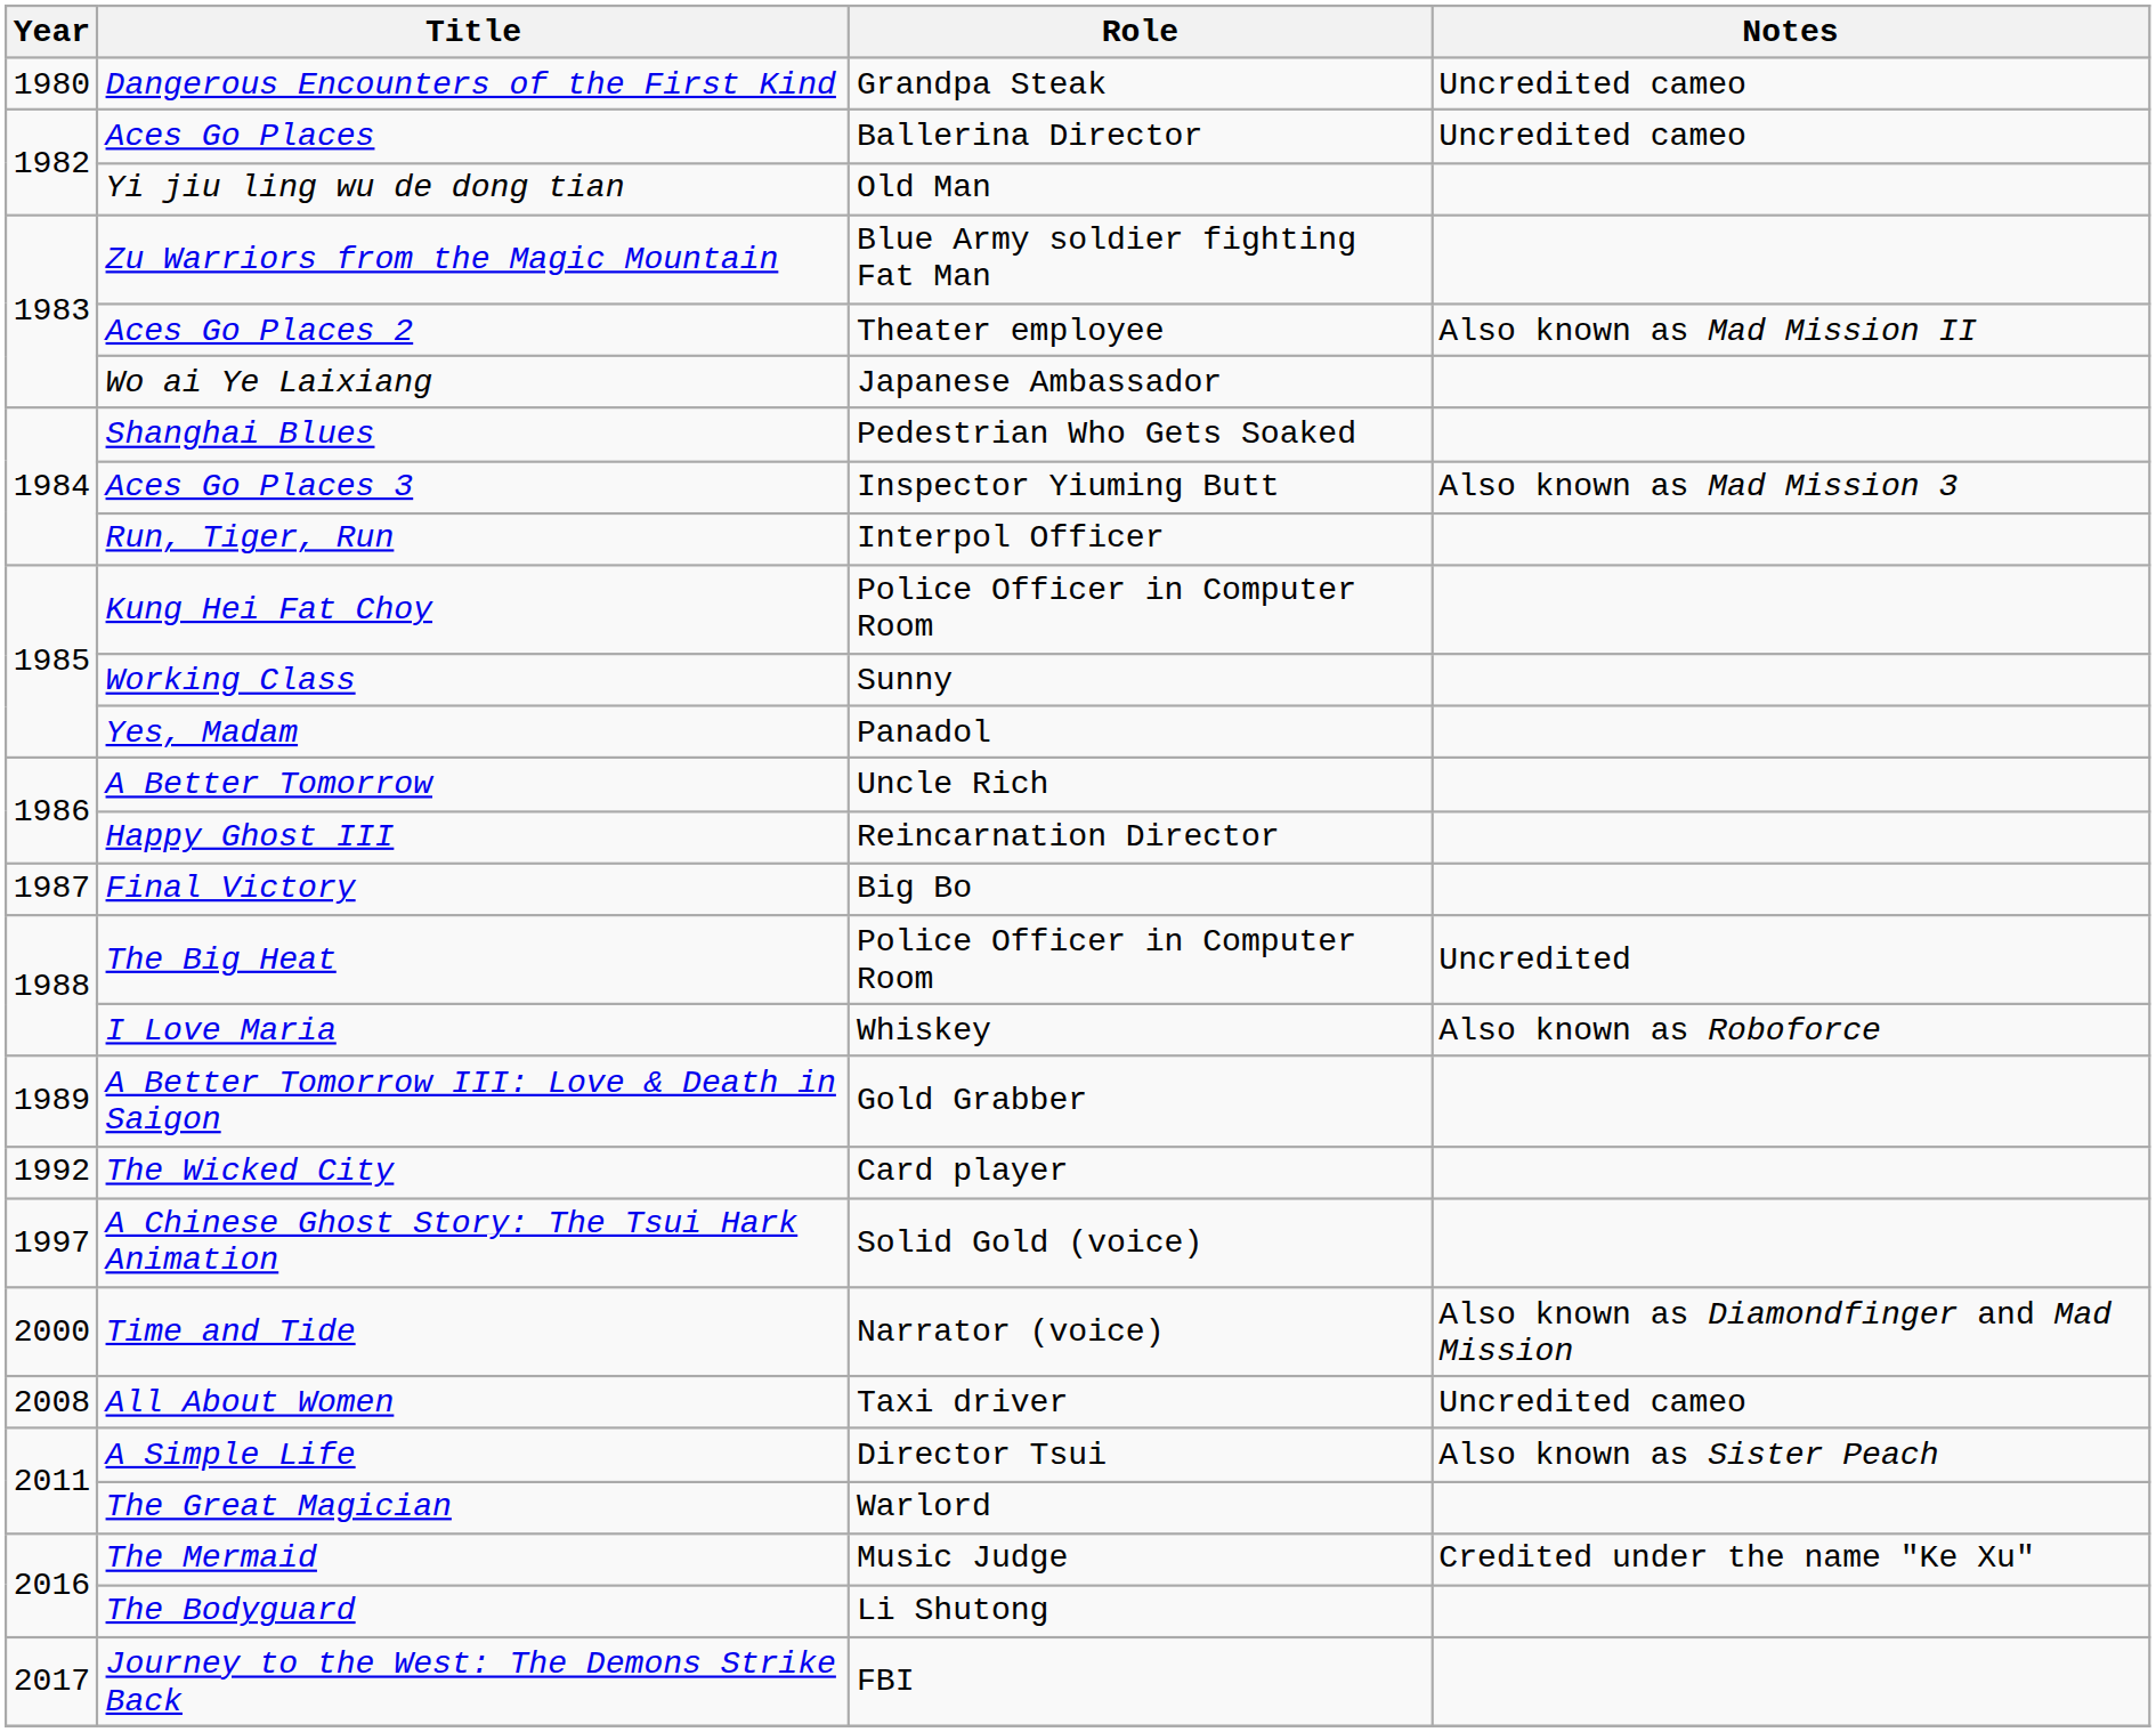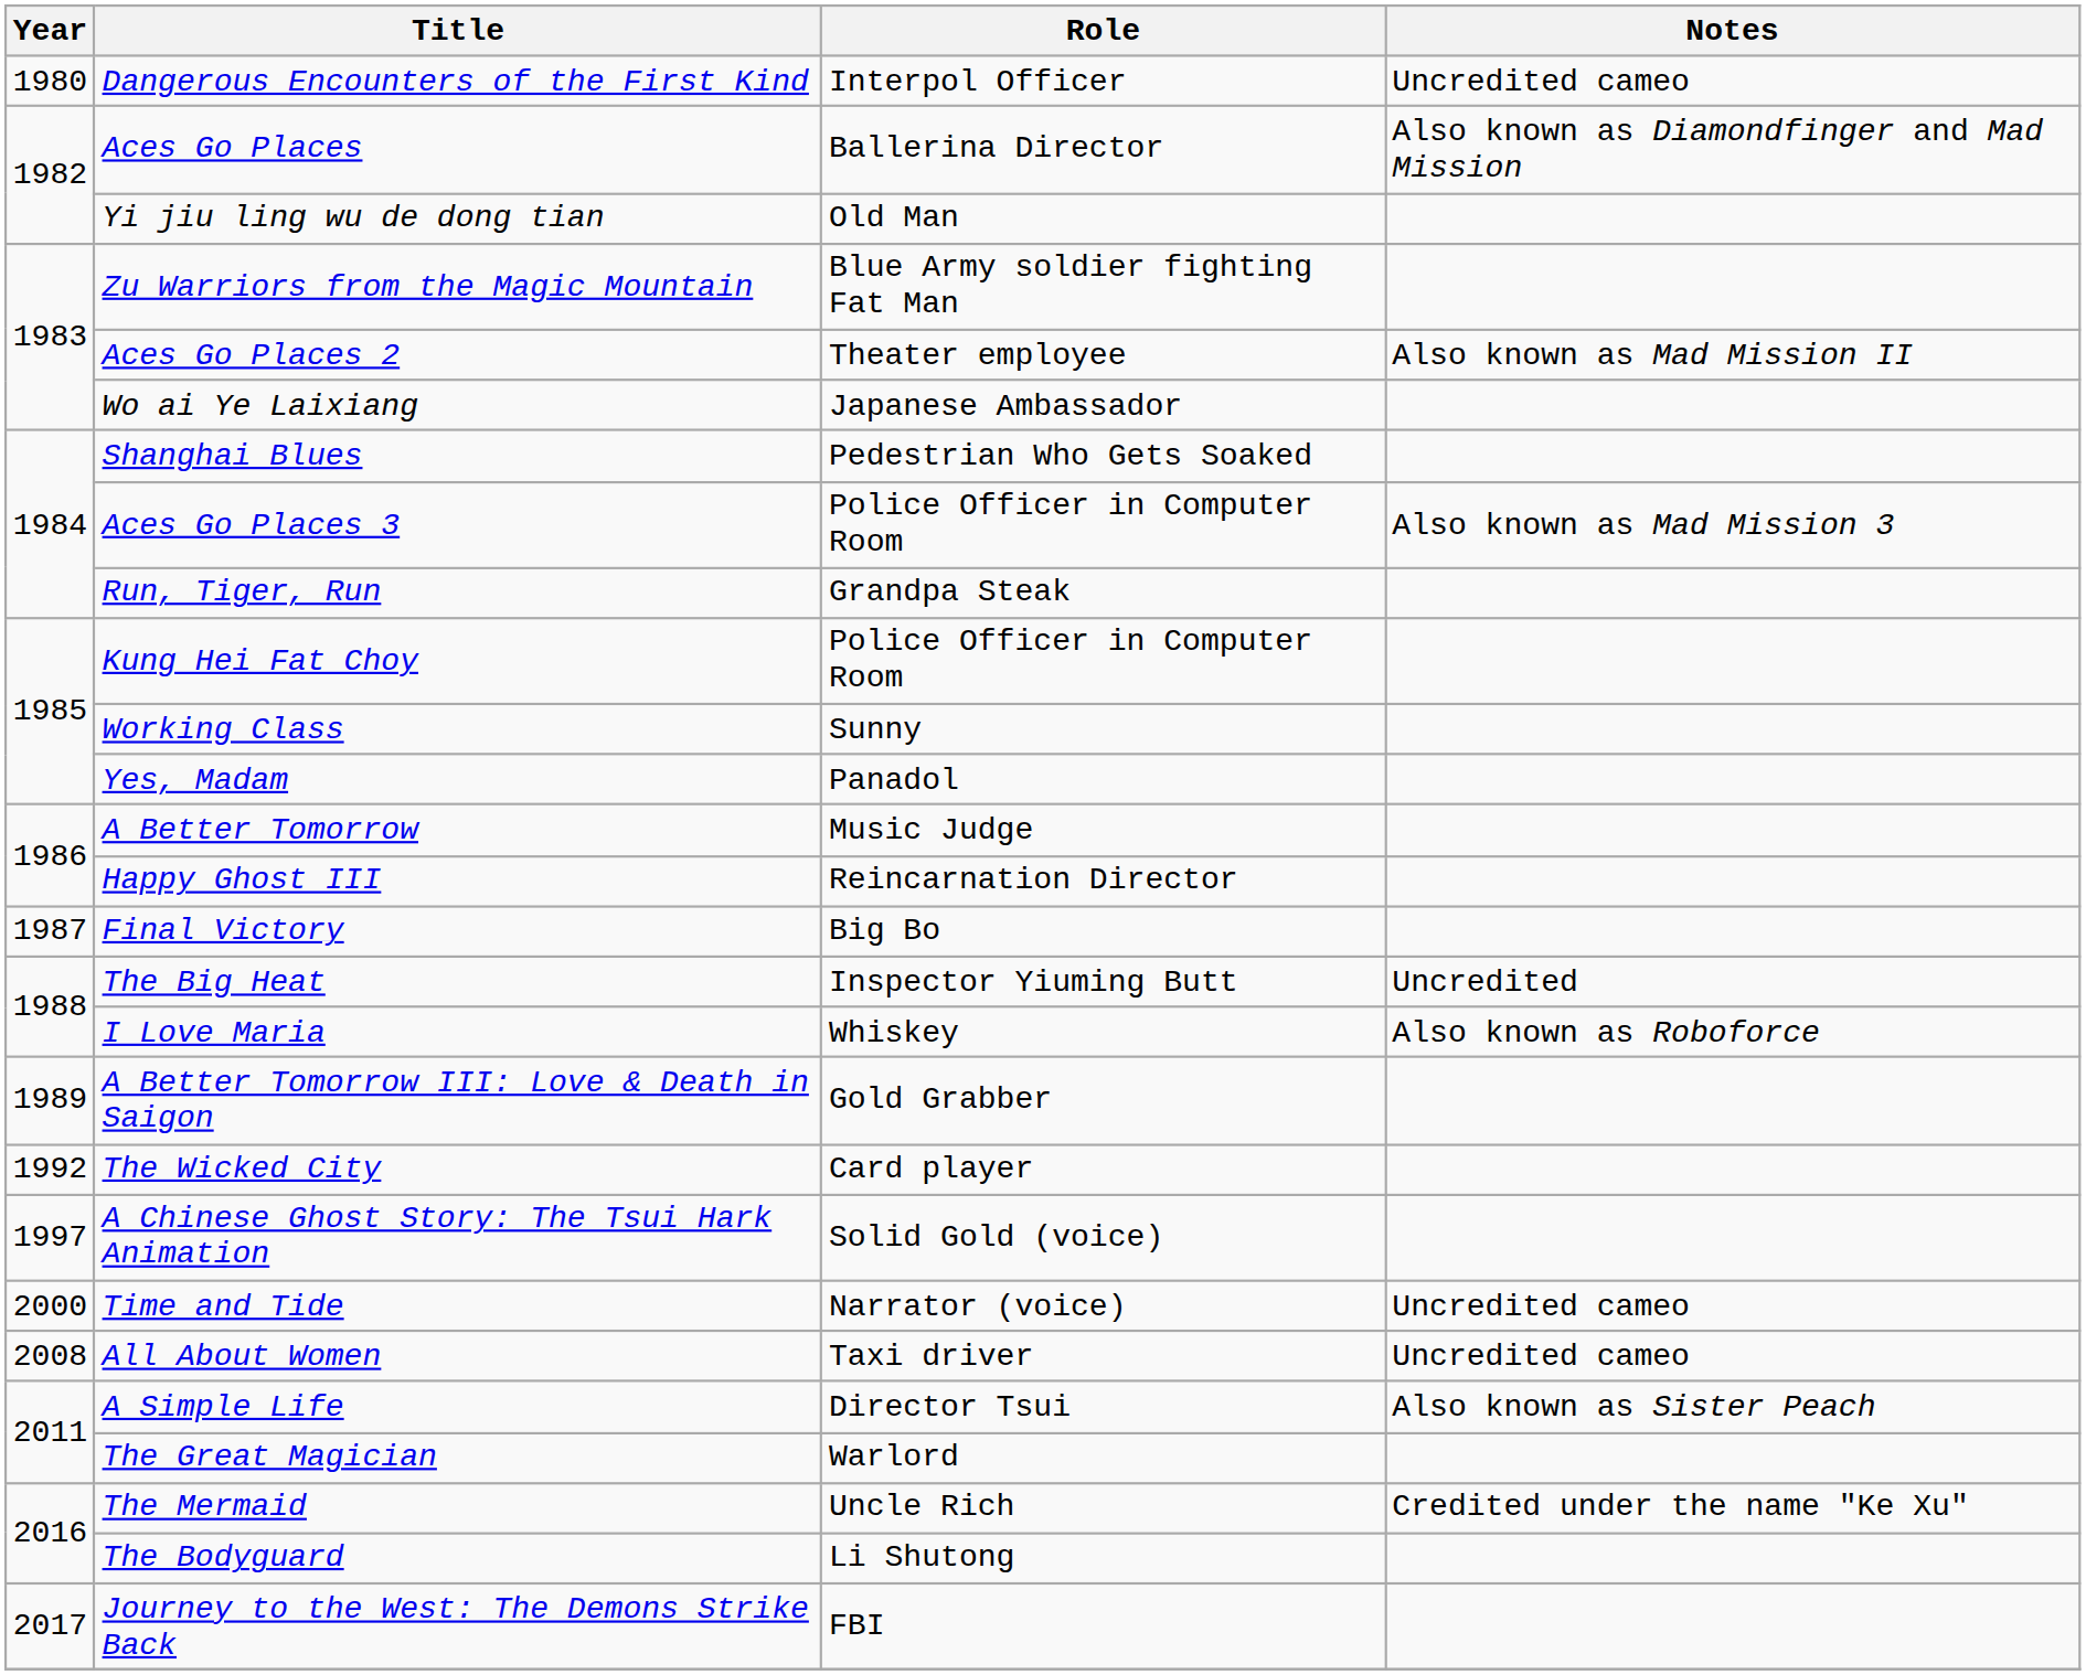Dangerous Encounters of the First Kind | Role: Grandpa Steak -> Interpol Officer
Aces Go Places | Notes: Uncredited cameo -> Also known as Diamondfinger and Mad Mission
Aces Go Places 3 | Role: Inspector Yiuming Butt -> Police Officer in Computer Room
Run, Tiger, Run | Role: Interpol Officer -> Grandpa Steak
A Better Tomorrow | Role: Uncle Rich -> Music Judge
The Big Heat | Role: Police Officer in Computer Room -> Inspector Yiuming Butt
Time and Tide | Notes: Also known as Diamondfinger and Mad Mission -> Uncredited cameo
The Mermaid | Role: Music Judge -> Uncle Rich
